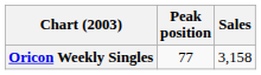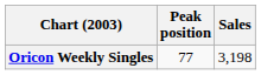Oricon Weekly Singles | Sales: 3,158 -> 3,198
